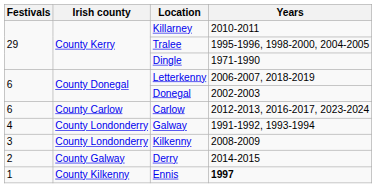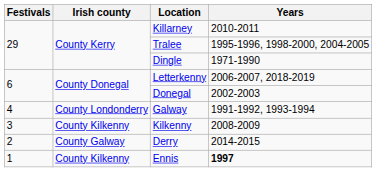- row: 6 | County Carlow | Carlow | 2012-2013, 2016-2017, 2023-2024
Kilkenny | Irish county: County Londonderry -> County Kilkenny
